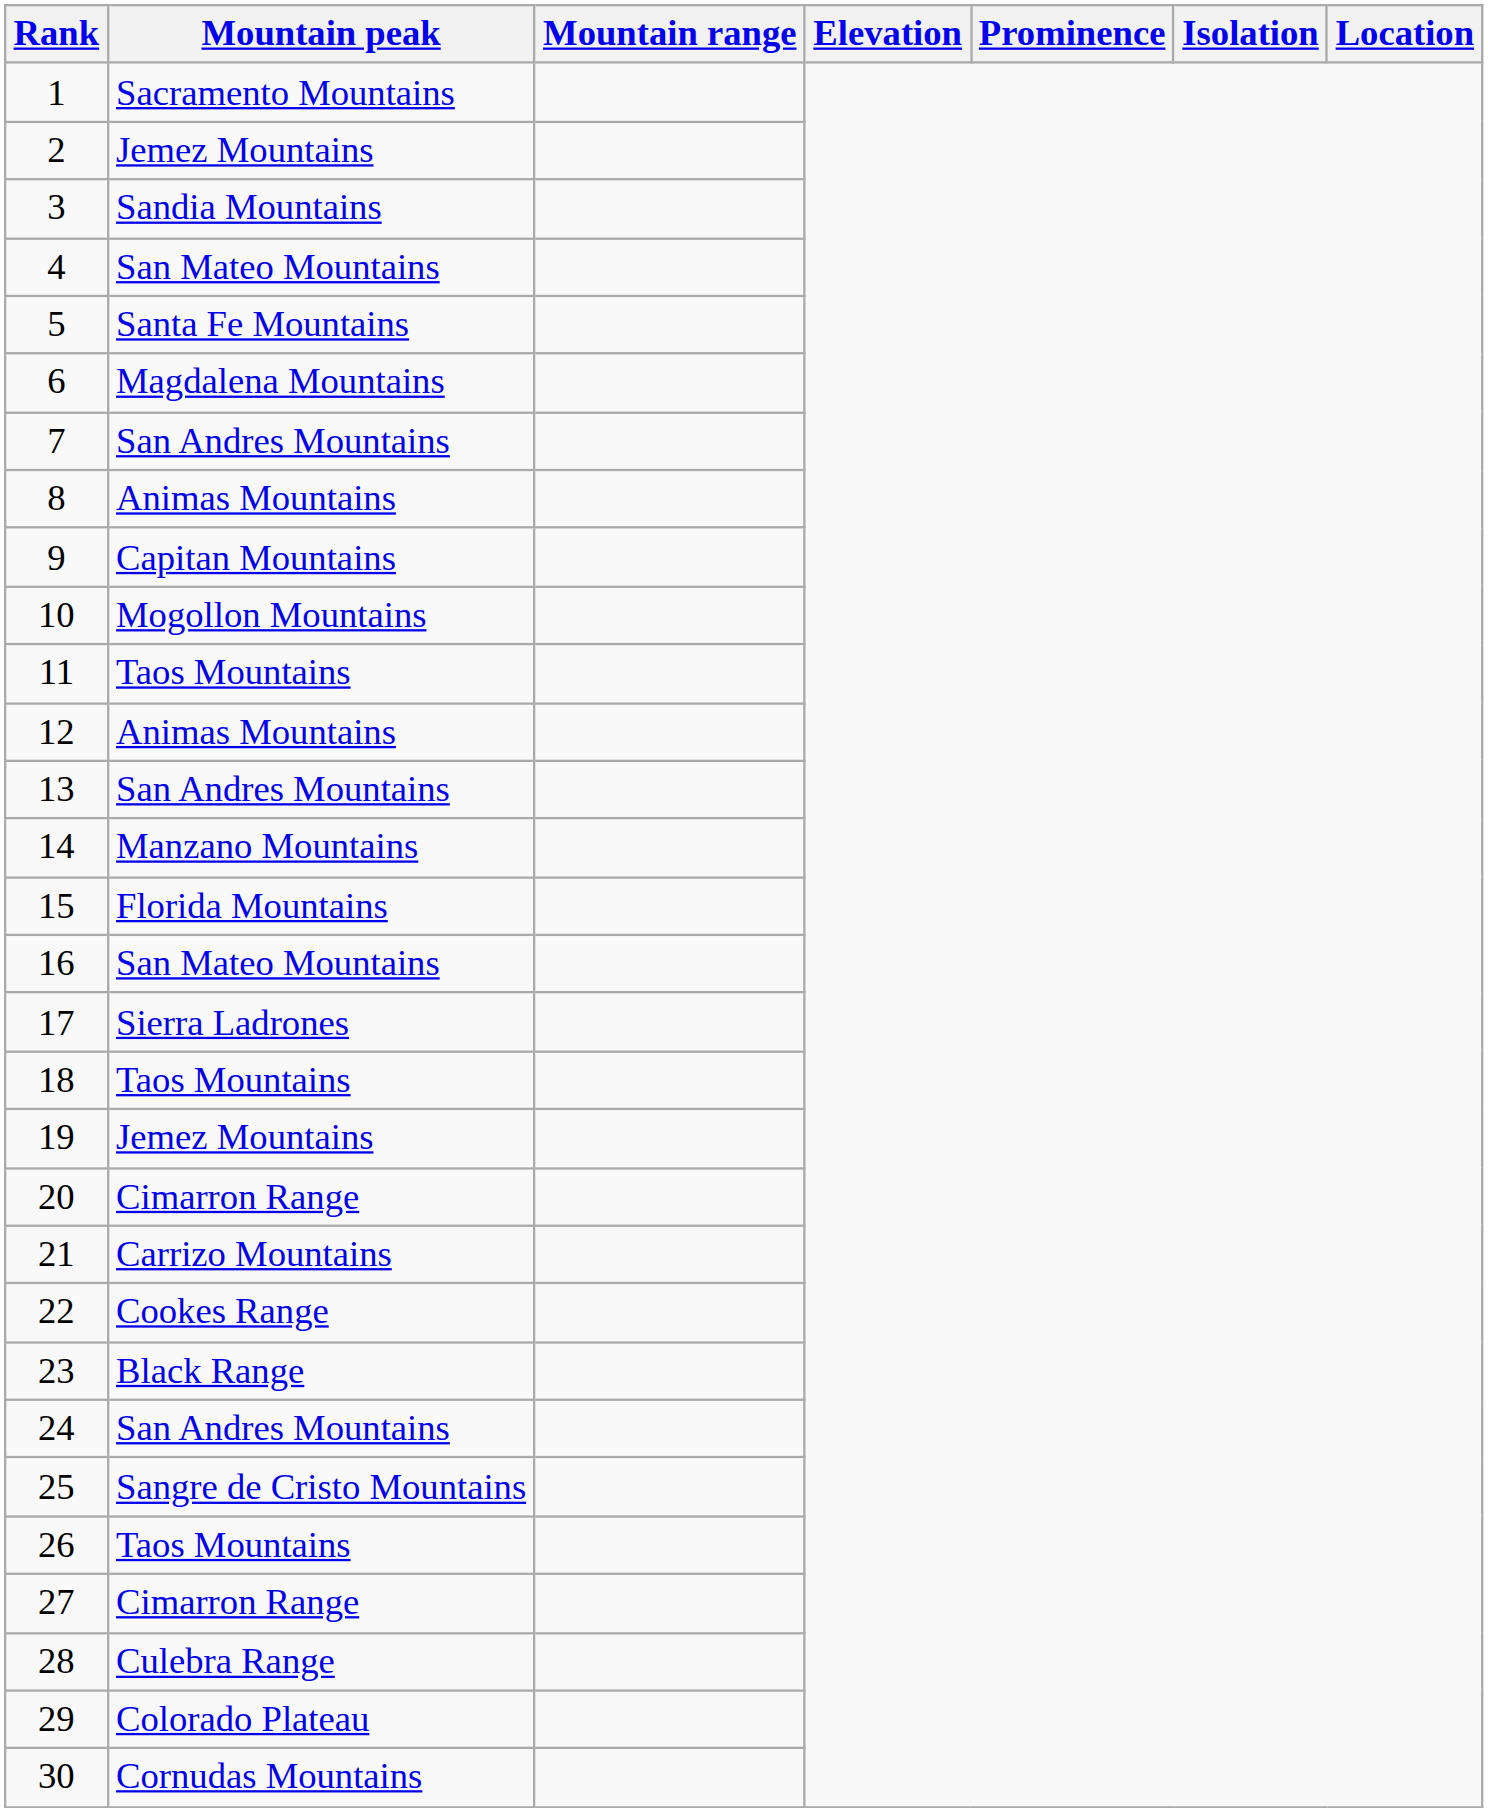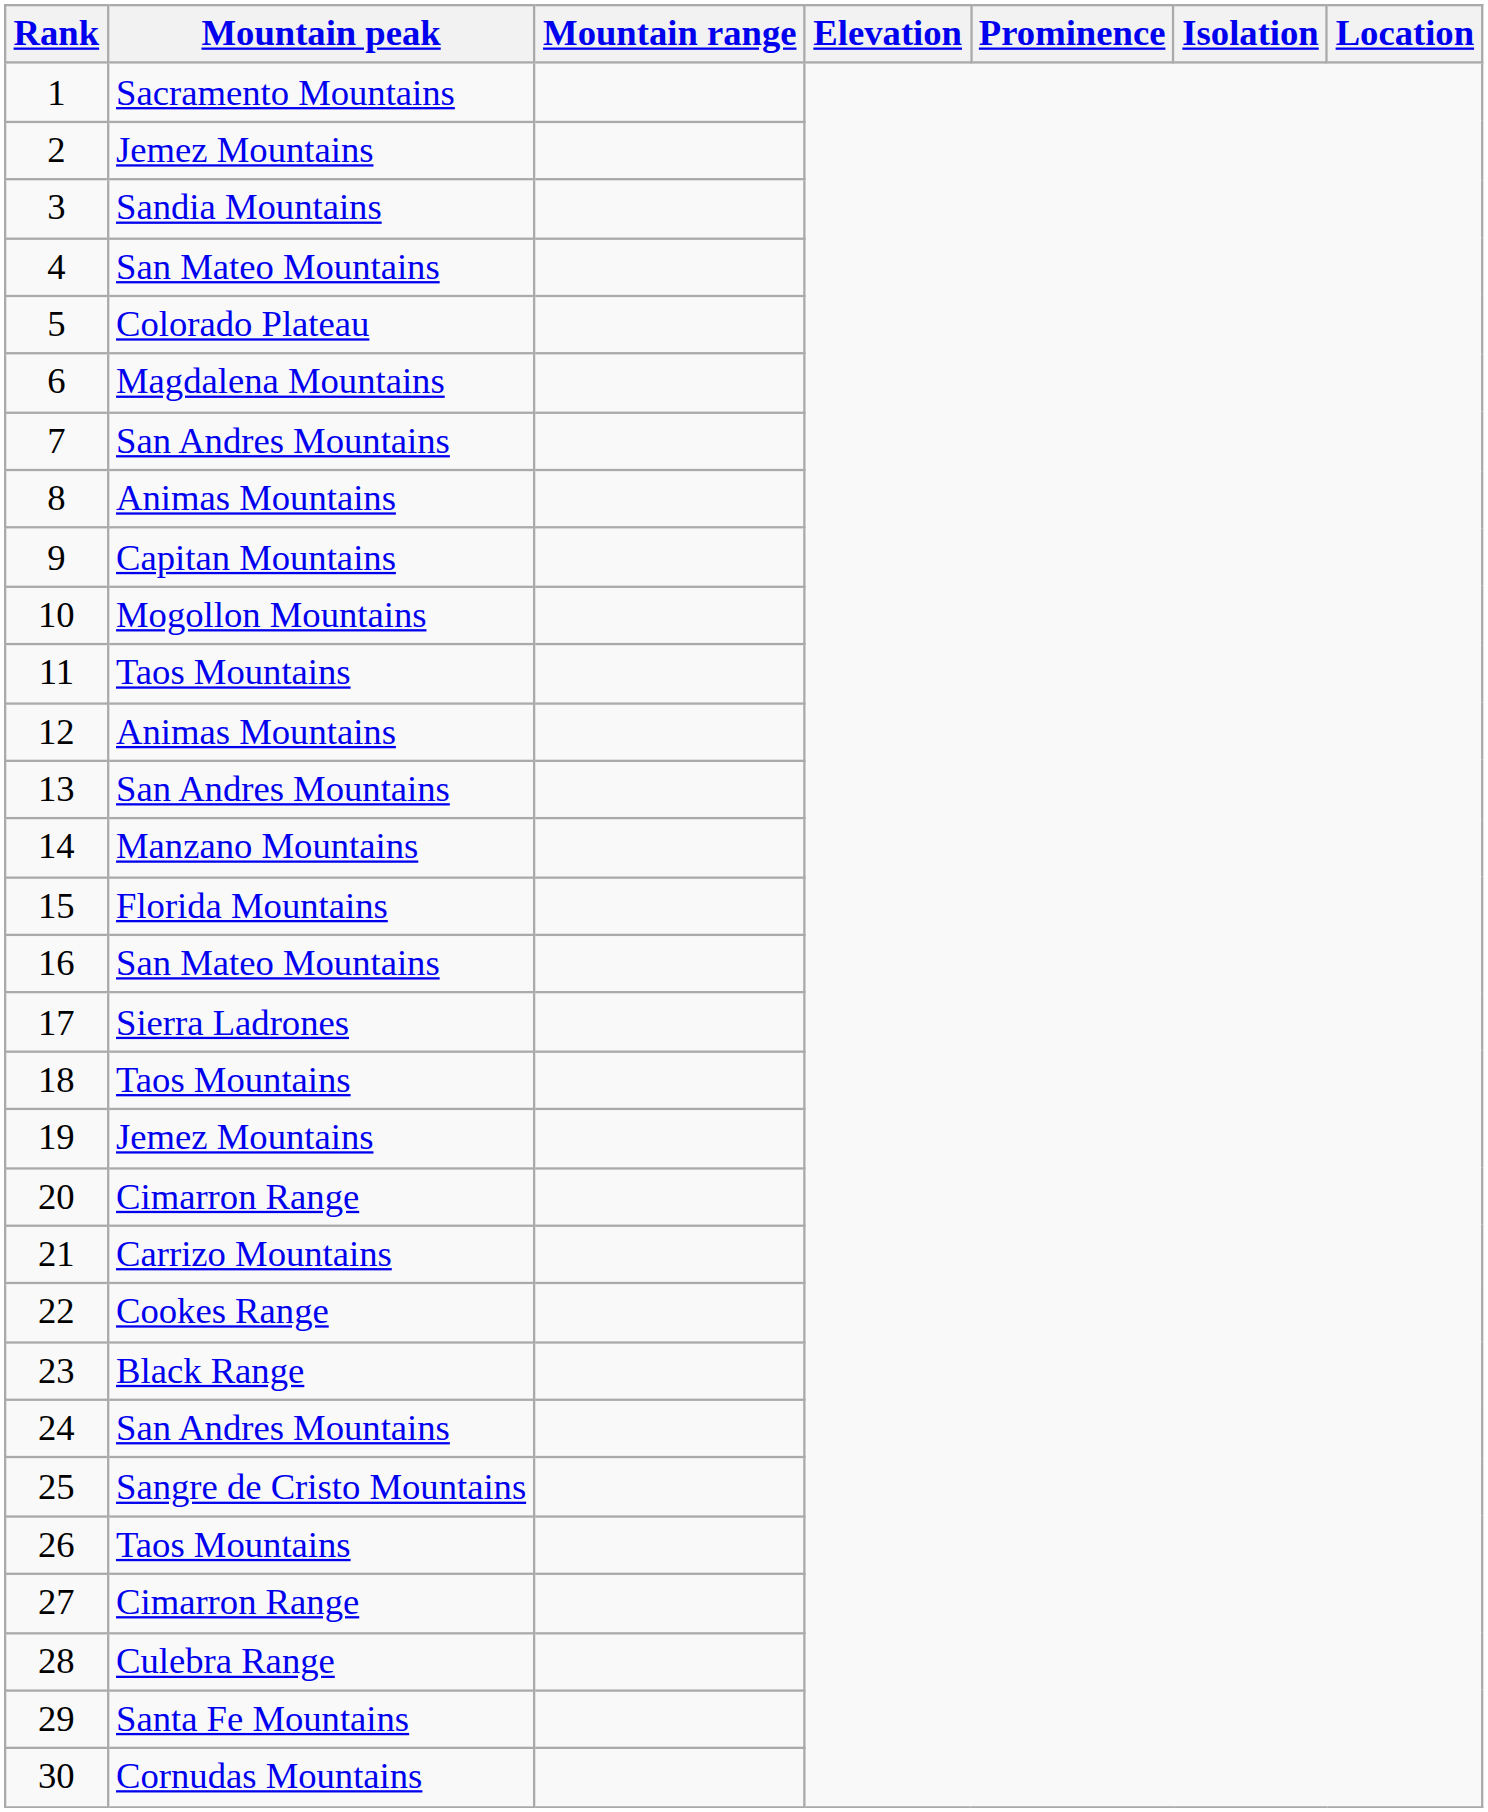5 | Mountain peak: Santa Fe Mountains -> Colorado Plateau
29 | Mountain peak: Colorado Plateau -> Santa Fe Mountains
